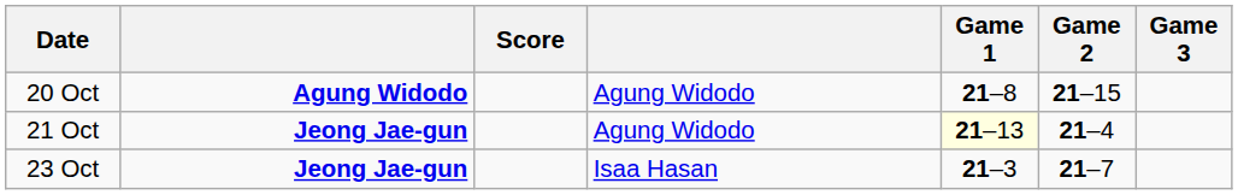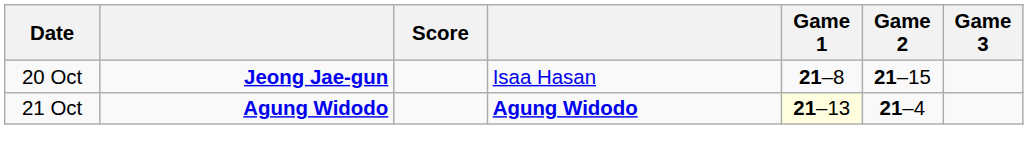20 Oct | column 2: Agung Widodo -> Jeong Jae-gun
20 Oct | column 4: Agung Widodo -> Isaa Hasan
21 Oct | column 2: Jeong Jae-gun -> Agung Widodo
21 Oct | column 4: normal -> bold
- row: 23 Oct | Jeong Jae-gun | Isaa Hasan | 21–3 | 21–7
